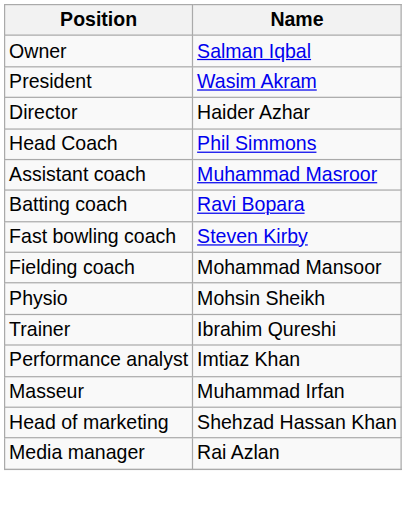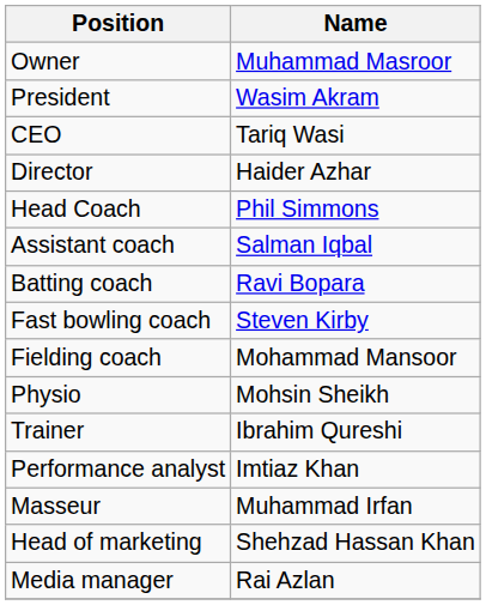Owner | Name: Salman Iqbal -> Muhammad Masroor
+ row: CEO | Tariq Wasi
Assistant coach | Name: Muhammad Masroor -> Salman Iqbal
